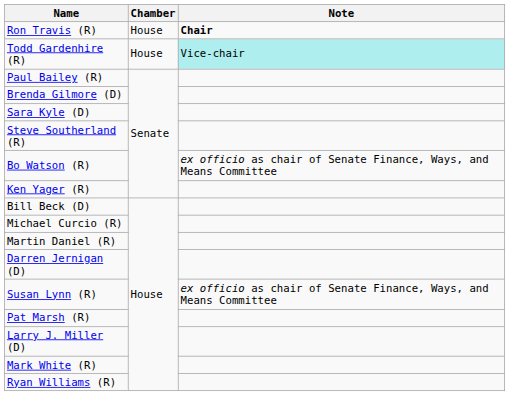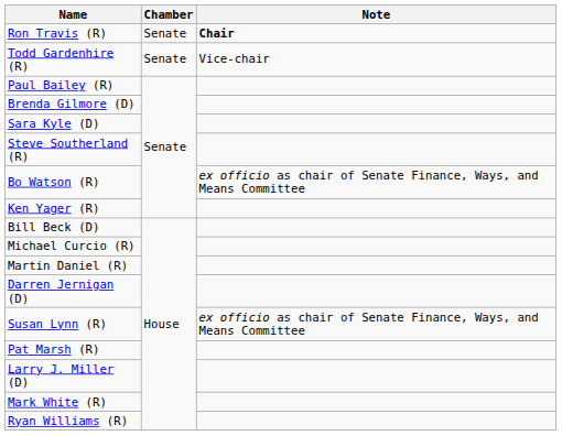Ron Travis (R) | Chamber: House -> Senate
Todd Gardenhire (R) | Chamber: House -> Senate
Todd Gardenhire (R) | Note: paleturquoise background -> no background
